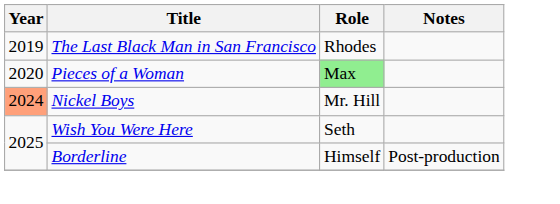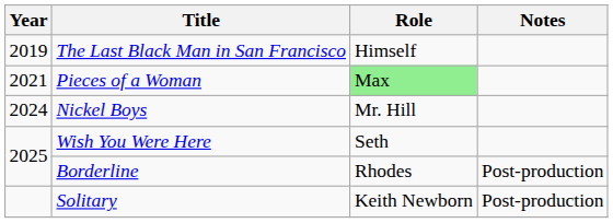The Last Black Man in San Francisco | Role: Rhodes -> Himself
Pieces of a Woman | Year: 2020 -> 2021
Nickel Boys | Year: lightsalmon background -> no background
Borderline | Role: Himself -> Rhodes
+ row: Solitary | Keith Newborn | Post-production
